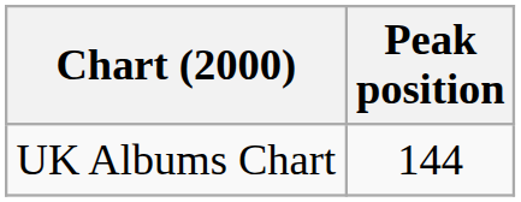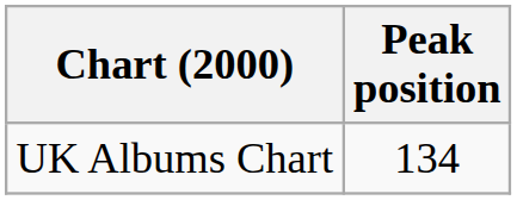UK Albums Chart | Peak position: 144 -> 134
